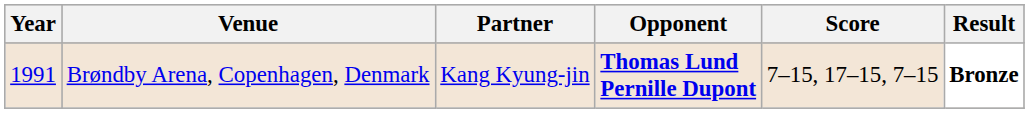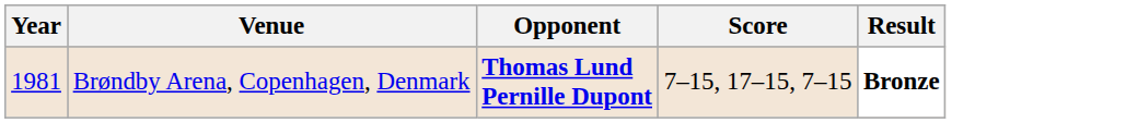- column: Partner | Kang Kyung-jin
Brøndby Arena, Copenhagen, Denmark | Year: 1991 -> 1981
